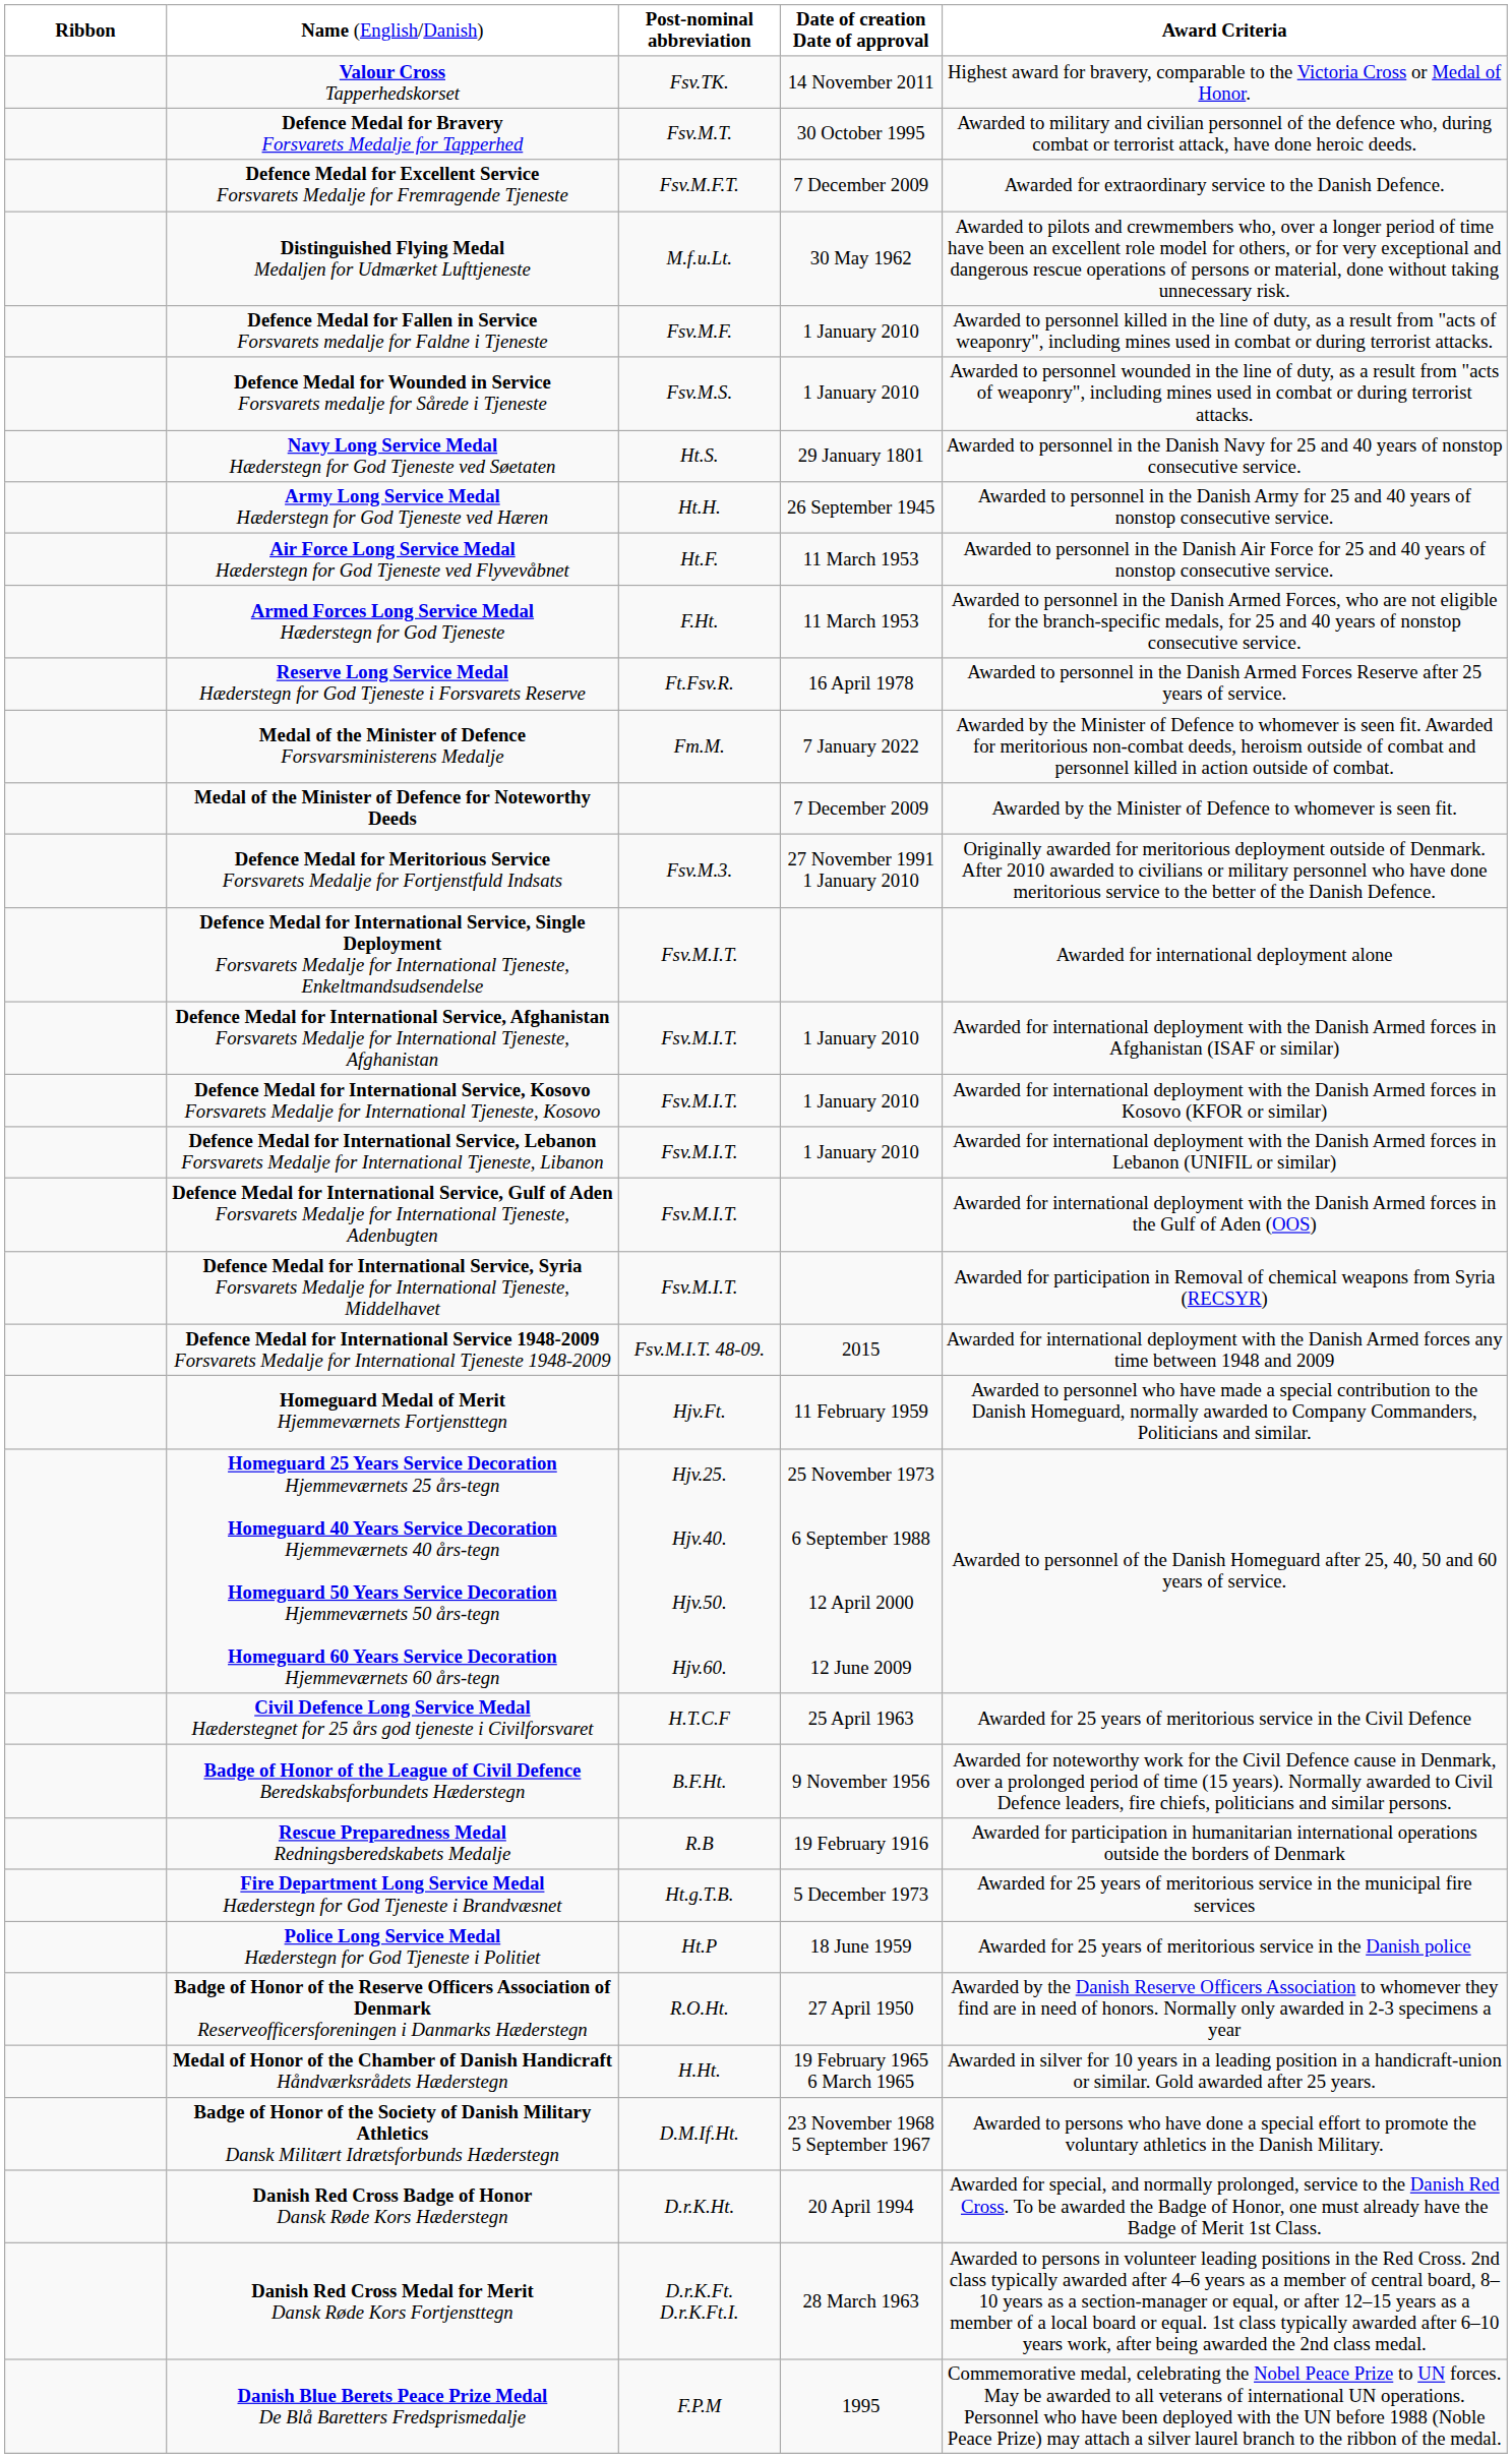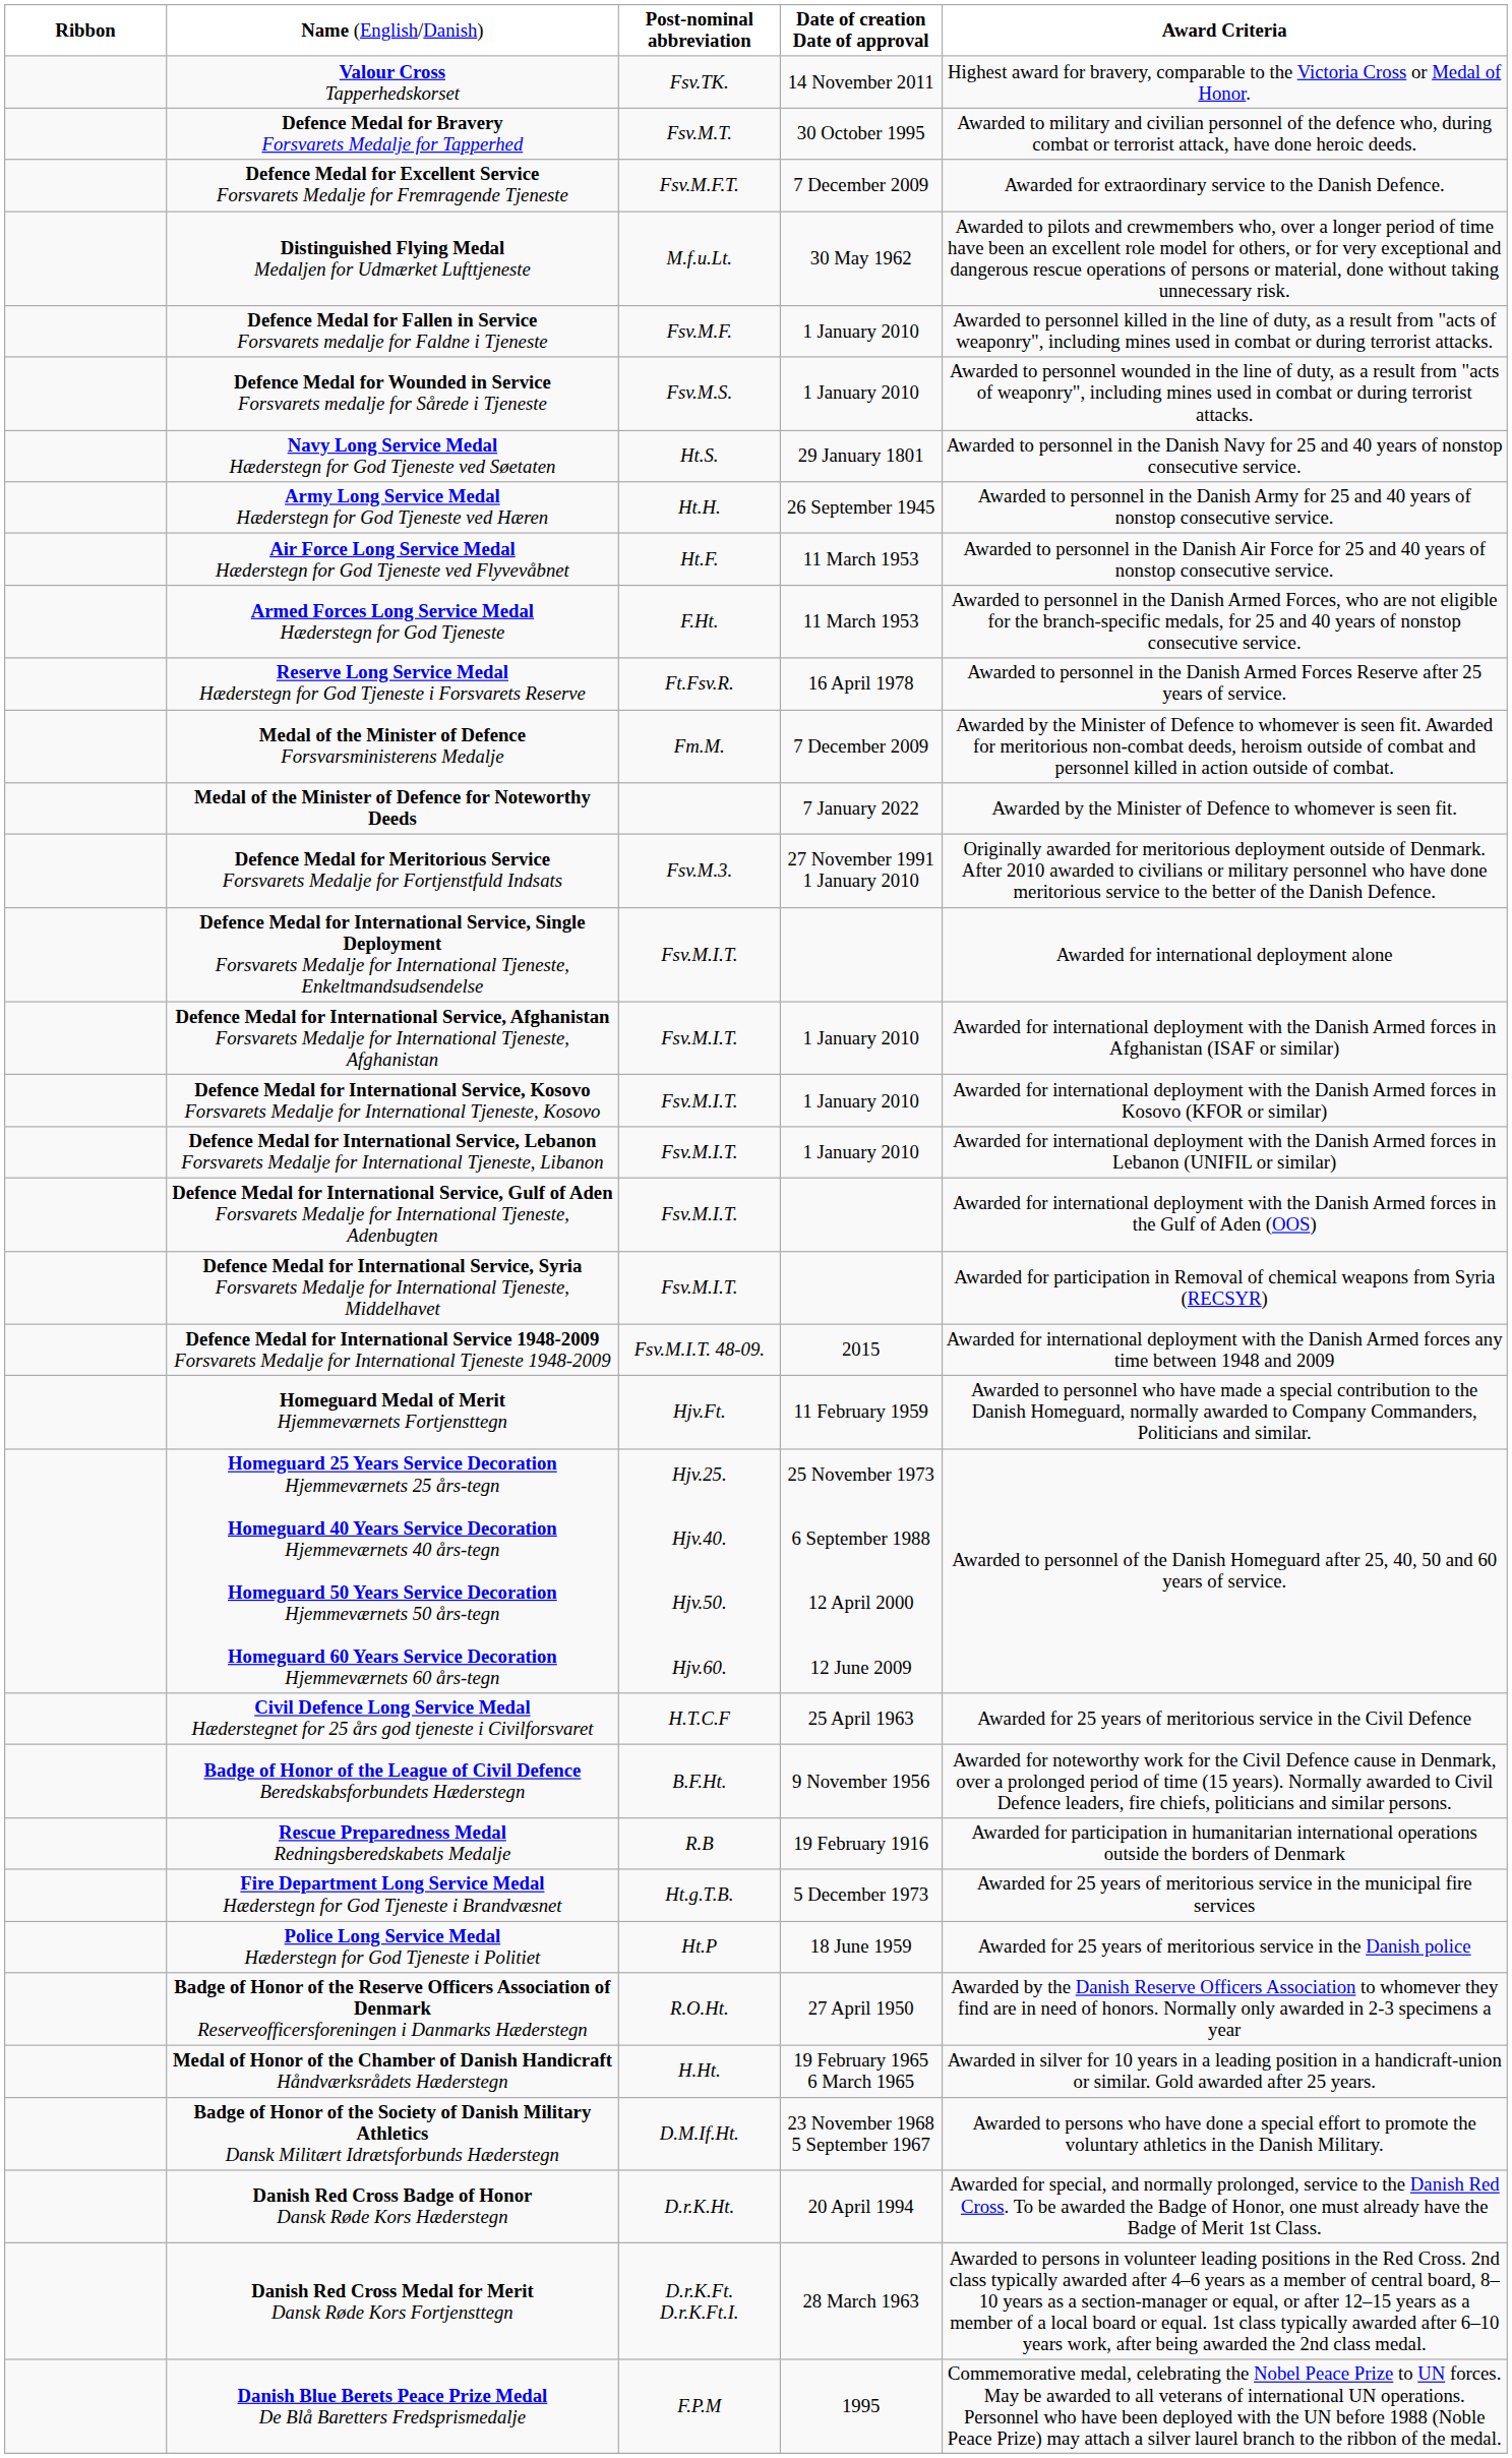Medal of the Minister of Defence Forsvarsministerens Medalje | column 4: 7 January 2022 -> 7 December 2009
Medal of the Minister of Defence for Noteworthy Deeds | column 4: 7 December 2009 -> 7 January 2022
